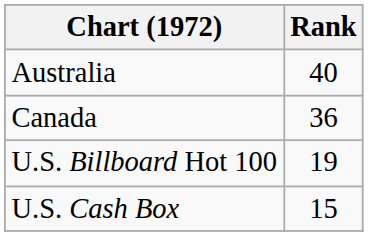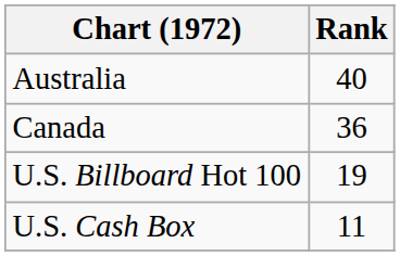U.S. Cash Box | Rank: 15 -> 11
